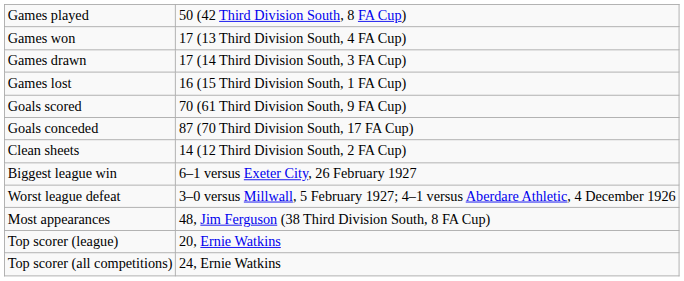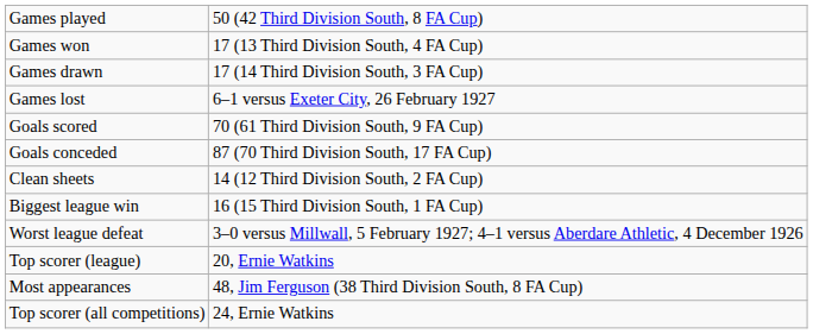Games lost | column 2: 16 (15 Third Division South, 1 FA Cup) -> 6–1 versus Exeter City, 26 February 1927
Biggest league win | column 2: 6–1 versus Exeter City, 26 February 1927 -> 16 (15 Third Division South, 1 FA Cup)
rows swapped: Most appearances <-> Top scorer (league)
